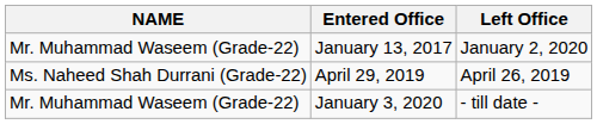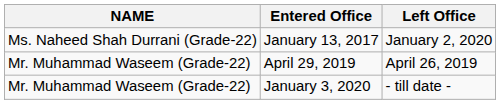January 13, 2017 | NAME: Mr. Muhammad Waseem (Grade-22) -> Ms. Naheed Shah Durrani (Grade-22)
April 29, 2019 | NAME: Ms. Naheed Shah Durrani (Grade-22) -> Mr. Muhammad Waseem (Grade-22)
